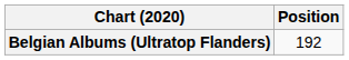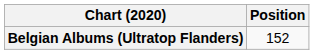Belgian Albums (Ultratop Flanders) | Position: 192 -> 152
